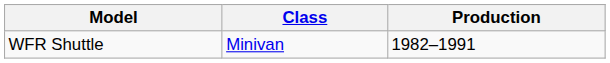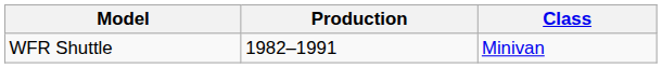columns swapped: Class <-> Production
